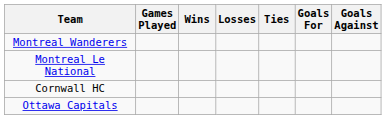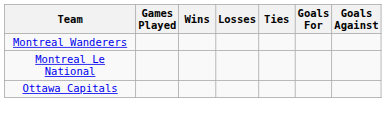- row: Cornwall HC
